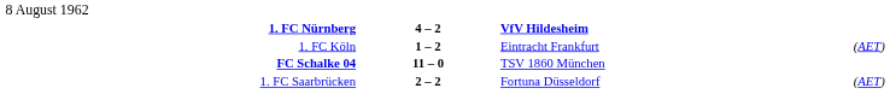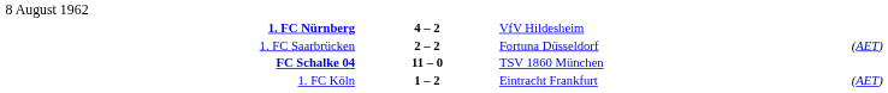1. FC Nürnberg | column 3: bold -> normal
rows swapped: 1. FC Saarbrücken <-> 1. FC Köln
